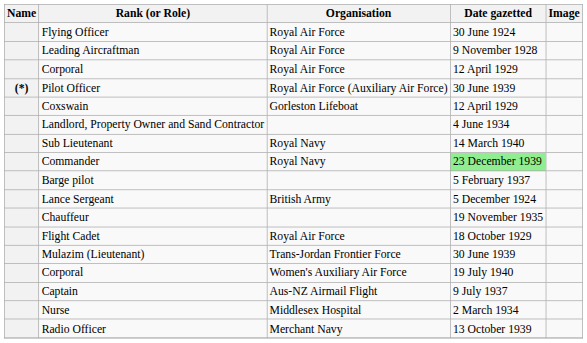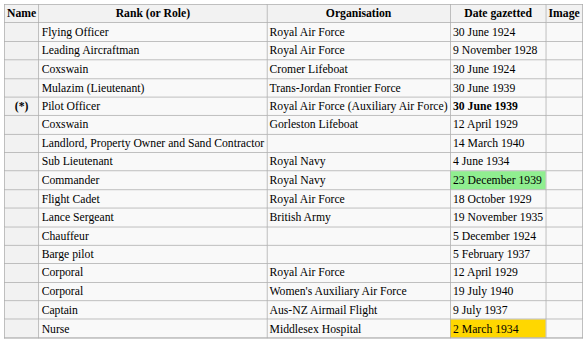+ row: Coxswain | Cromer Lifeboat | 30 June 1924
rows swapped: Mulazim (Lieutenant) <-> Corporal / Royal Air Force
Pilot Officer | Date gazetted: normal -> bold
Landlord, Property Owner and Sand Contractor | Date gazetted: 4 June 1934 -> 14 March 1940
Sub Lieutenant | Date gazetted: 14 March 1940 -> 4 June 1934
rows swapped: Barge pilot <-> Flight Cadet
Lance Sergeant | Date gazetted: 5 December 1924 -> 19 November 1935
Chauffeur | Date gazetted: 19 November 1935 -> 5 December 1924
Nurse | Date gazetted: no background -> gold background
- row: Radio Officer | Merchant Navy | 13 October 1939
